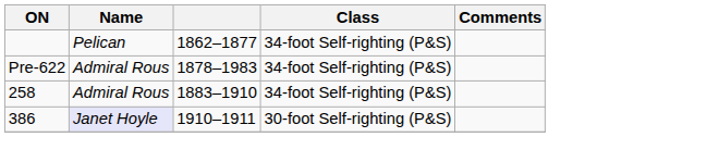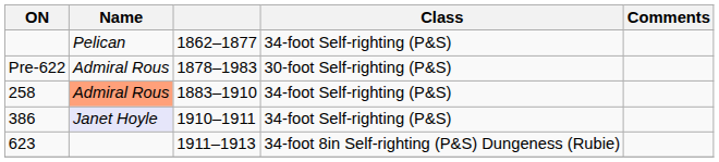Pre-622 | Class: 34-foot Self-righting (P&S) -> 30-foot Self-righting (P&S)
258 | Name: no background -> lightsalmon background
386 | Class: 30-foot Self-righting (P&S) -> 34-foot Self-righting (P&S)
+ row: 623 | 1911–1913 | 34-foot 8in Self-righting (P&S) Dungeness (Rubie)
